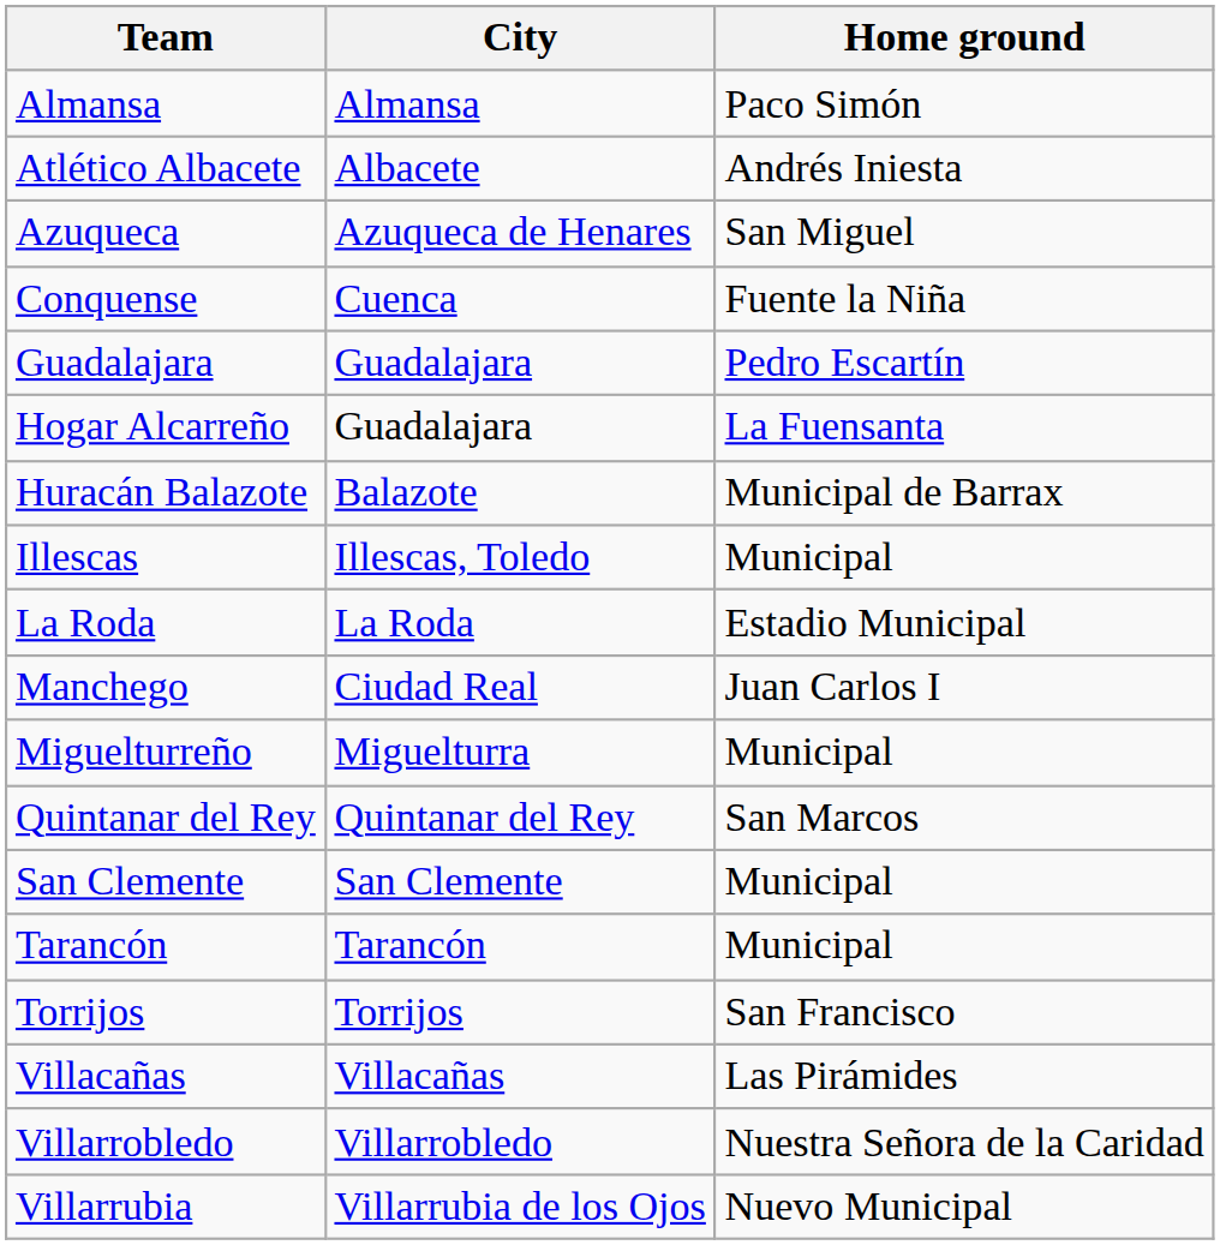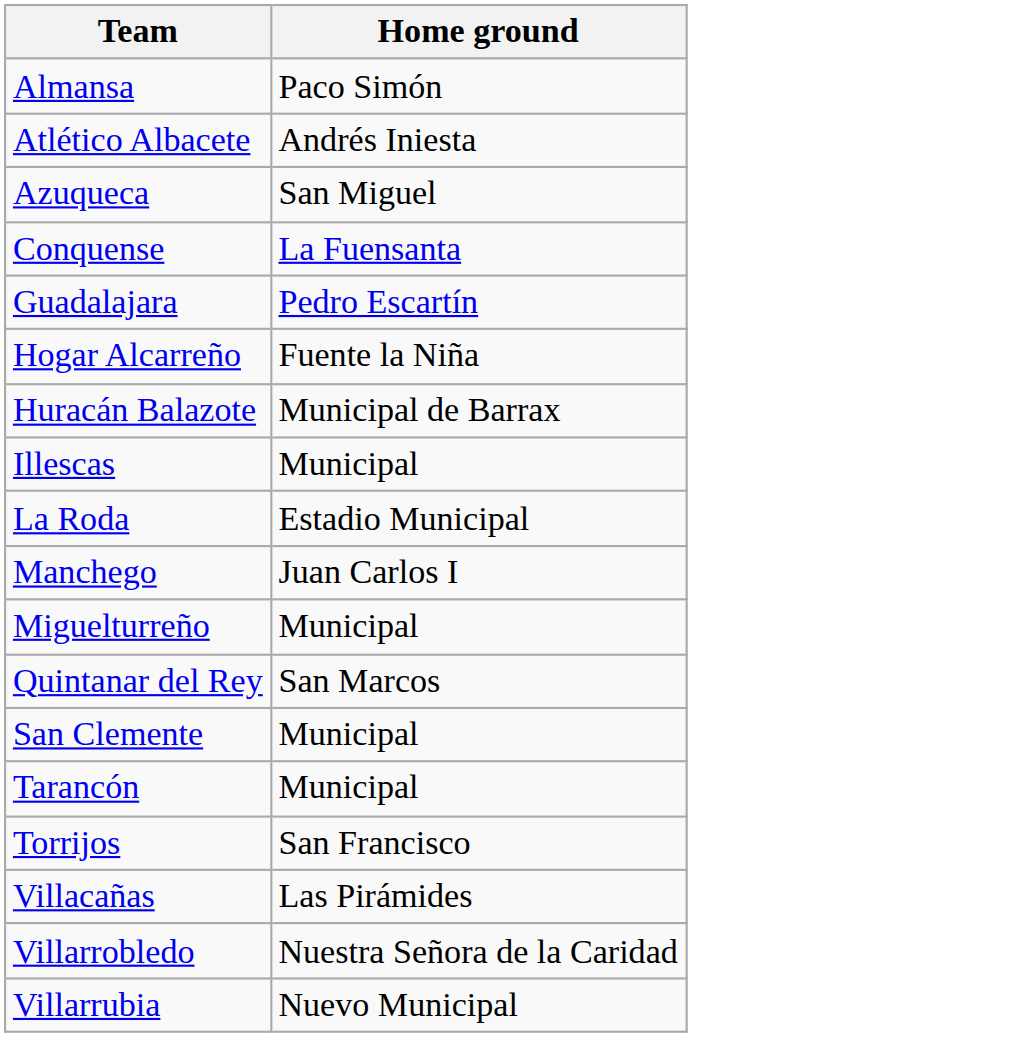- column: City | Almansa | Albacete | Azuqueca de Henares | Cuenca | Guadalajara | Guadalajara | Balazote | Illescas, Toledo | La Roda | Ciudad Real | Miguelturra | Quintanar del Rey | San Clemente | Tarancón | Torrijos | Villacañas | Villarrobledo | Villarrubia de los Ojos
Conquense | Home ground: Fuente la Niña -> La Fuensanta
Hogar Alcarreño | Home ground: La Fuensanta -> Fuente la Niña
